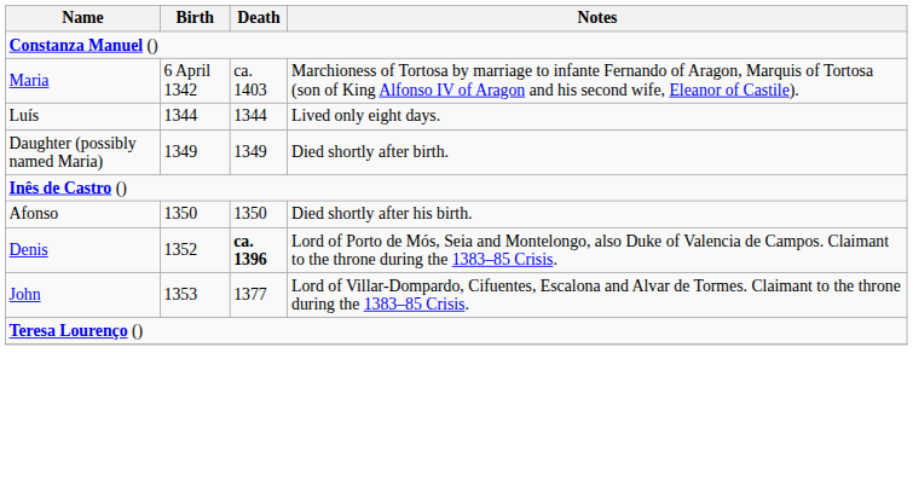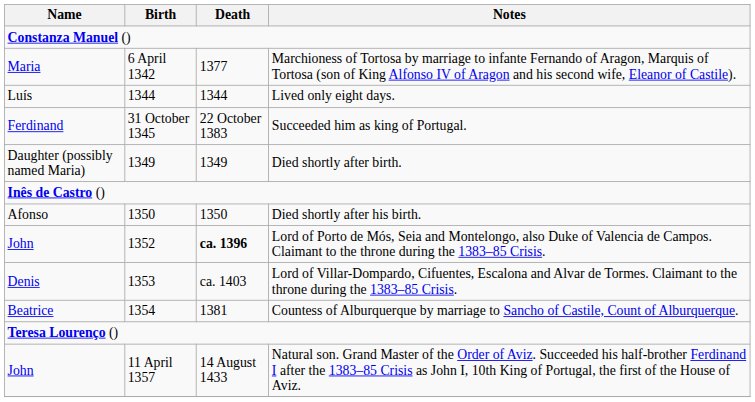6 April 1342 | Death: ca. 1403 -> 1377
+ row: Ferdinand | 31 October 1345 | 22 October 1383 | Succeeded him as king of Portugal.
1352 | Name: Denis -> John
1353 | Name: John -> Denis
1353 | Death: 1377 -> ca. 1403
+ row: Beatrice | 1354 | 1381 | Countess of Alburquerque by marriage to Sancho of Castile, Count of Alburquerque.
+ row: John | 11 April 1357 | 14 August 1433 | Natural son. Grand Master of the Order of Aviz. Succeeded his half-brother Ferdinand I after the 1383–85 Crisis as John I, 10th King of Portugal, the first of the House of Aviz.
